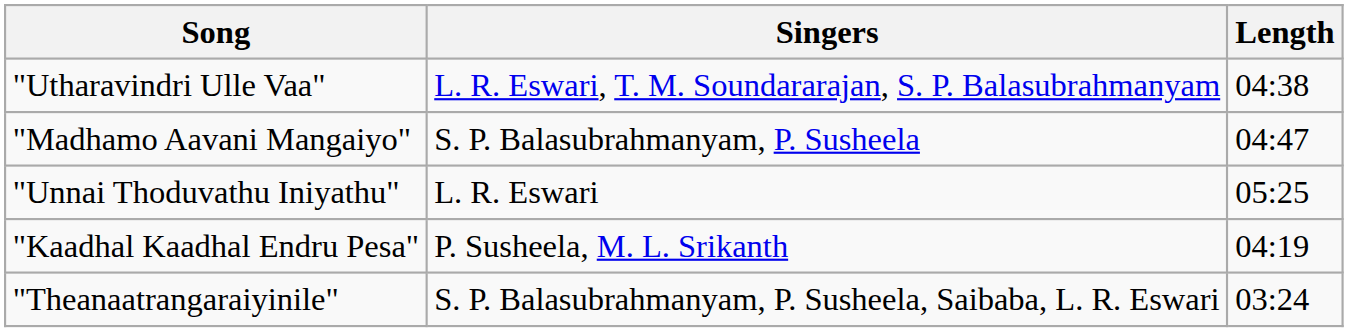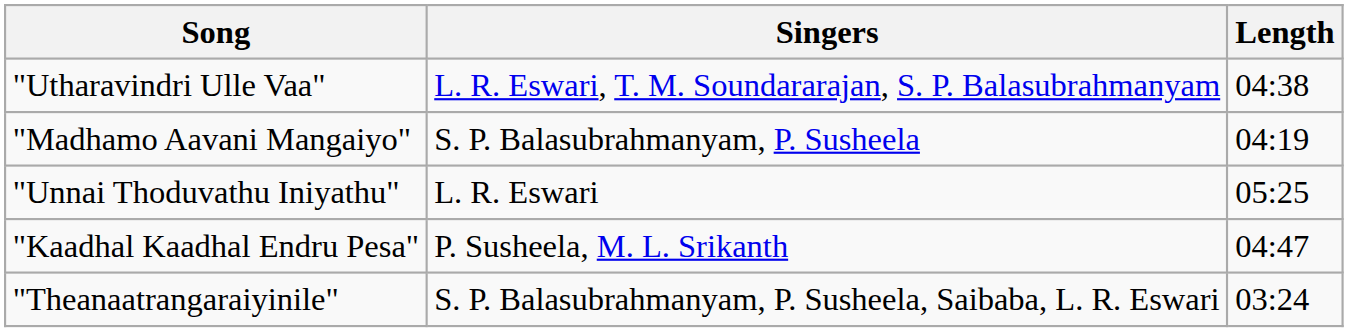"Madhamo Aavani Mangaiyo" | Length: 04:47 -> 04:19
"Kaadhal Kaadhal Endru Pesa" | Length: 04:19 -> 04:47
